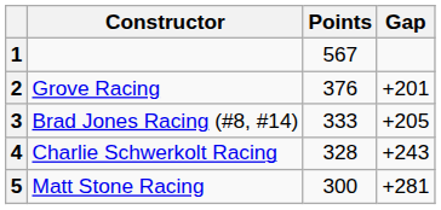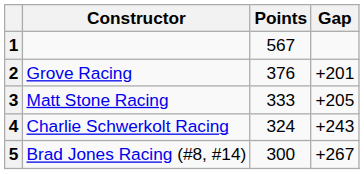3 | Constructor: Brad Jones Racing (#8, #14) -> Matt Stone Racing
4 | Points: 328 -> 324
5 | Constructor: Matt Stone Racing -> Brad Jones Racing (#8, #14)
5 | Gap: +281 -> +267
